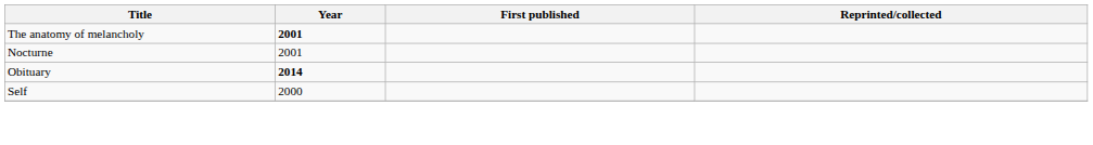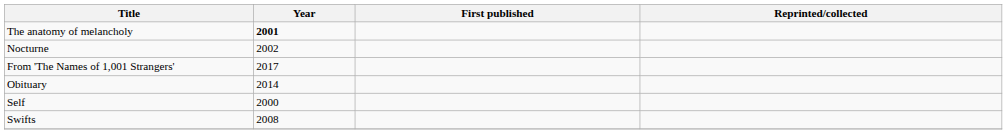Nocturne | Year: 2001 -> 2002
+ row: From 'The Names of 1,001 Strangers' | 2017
Obituary | Year: bold -> normal
+ row: Swifts | 2008
